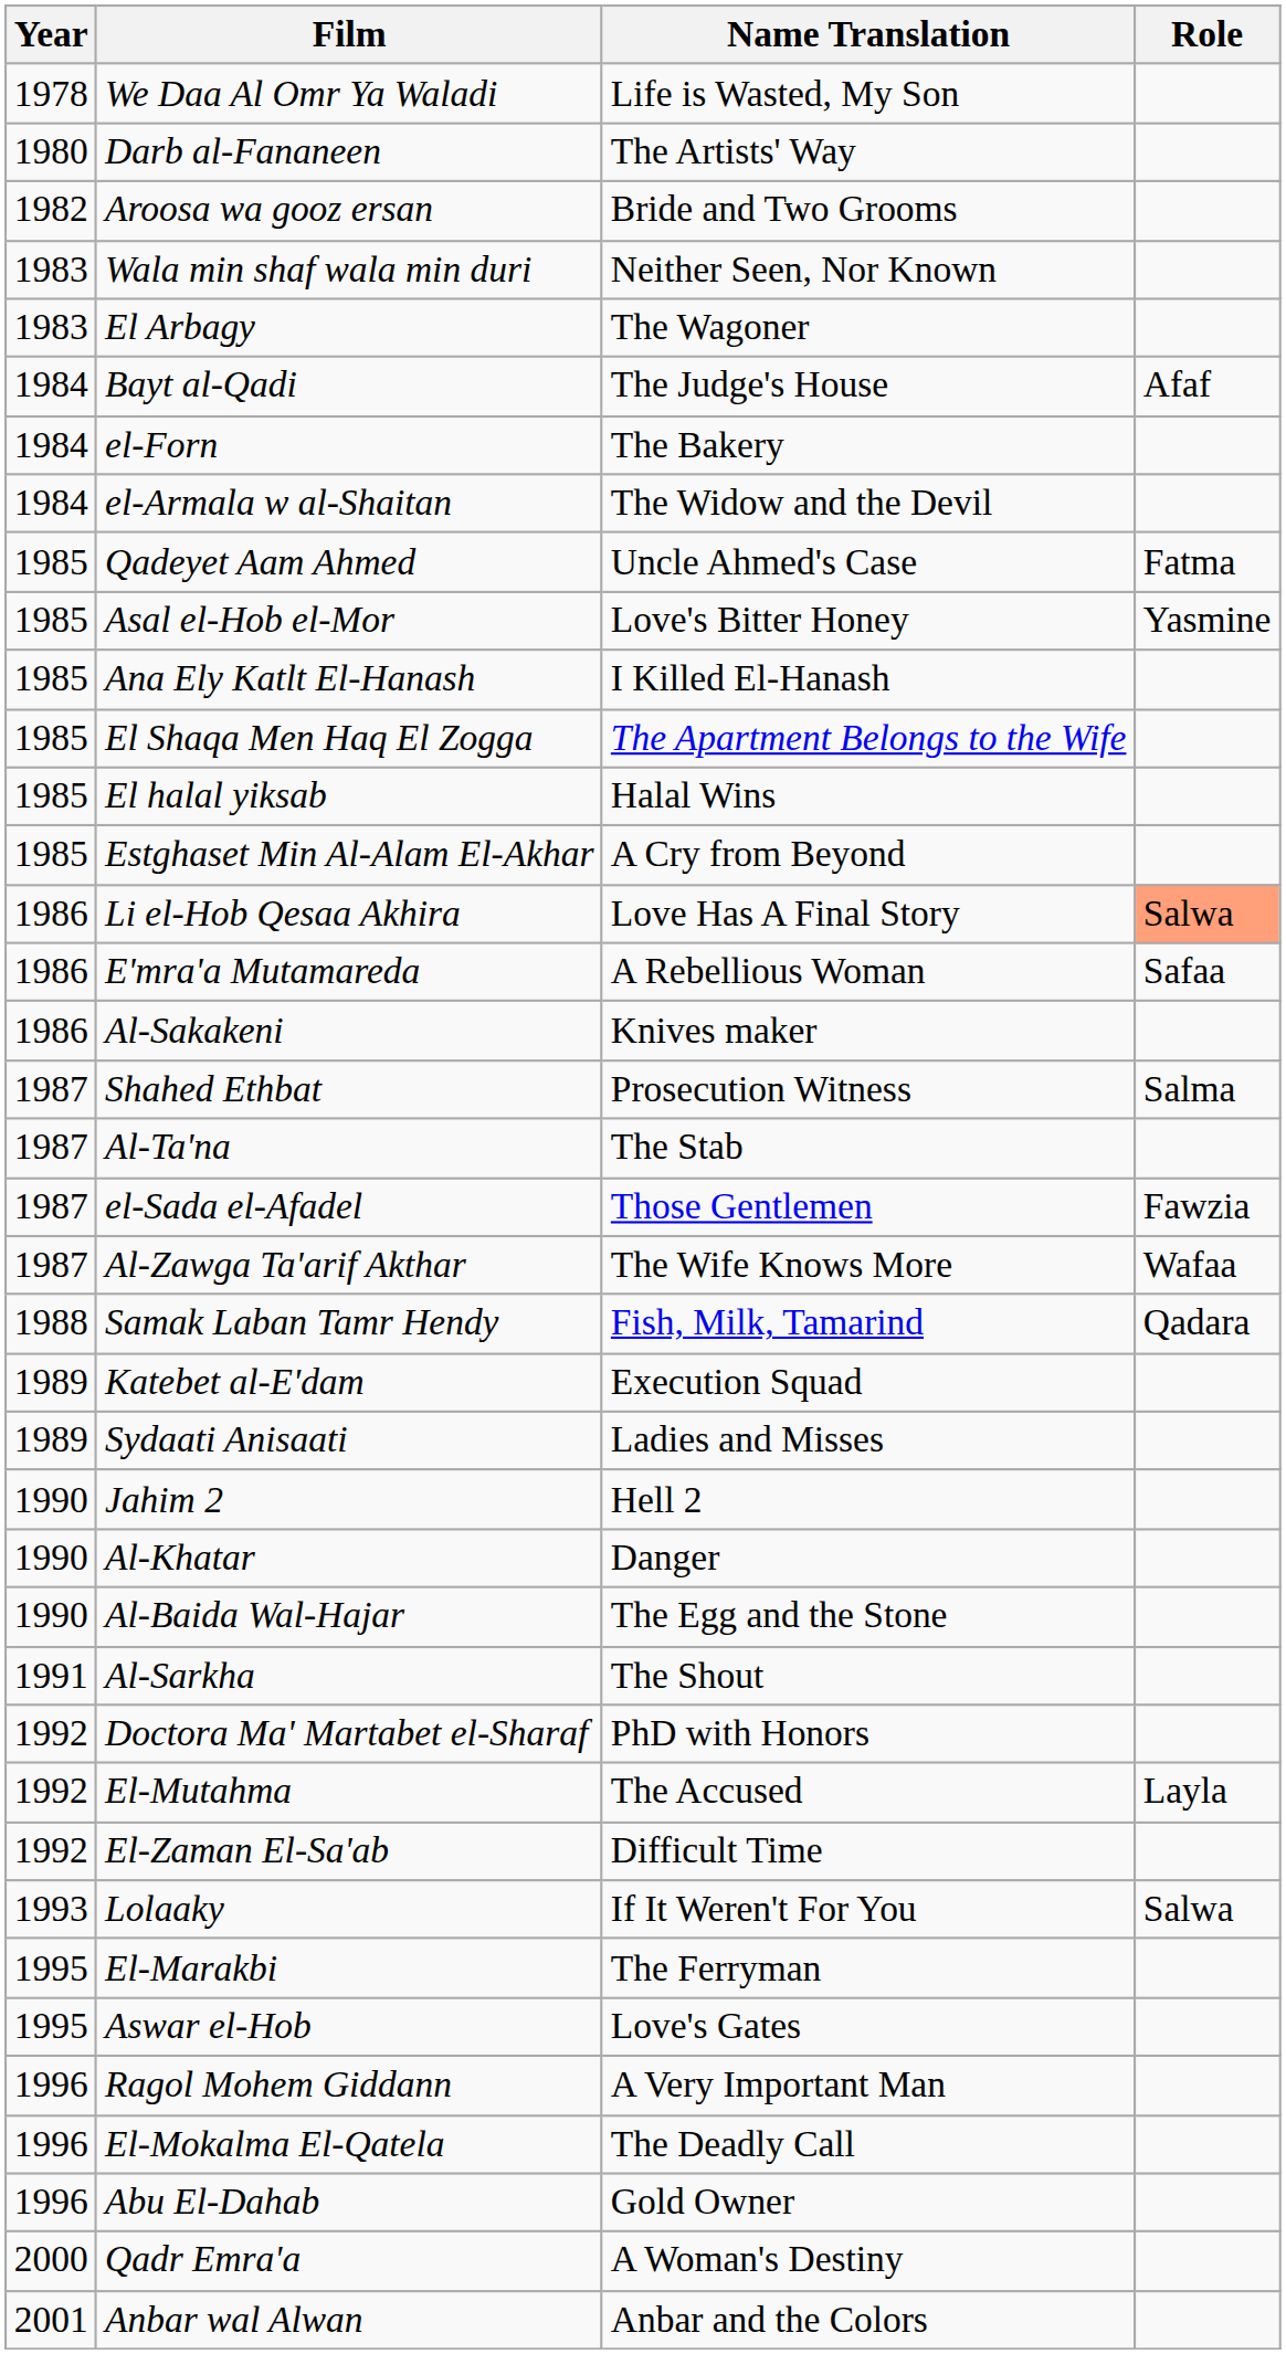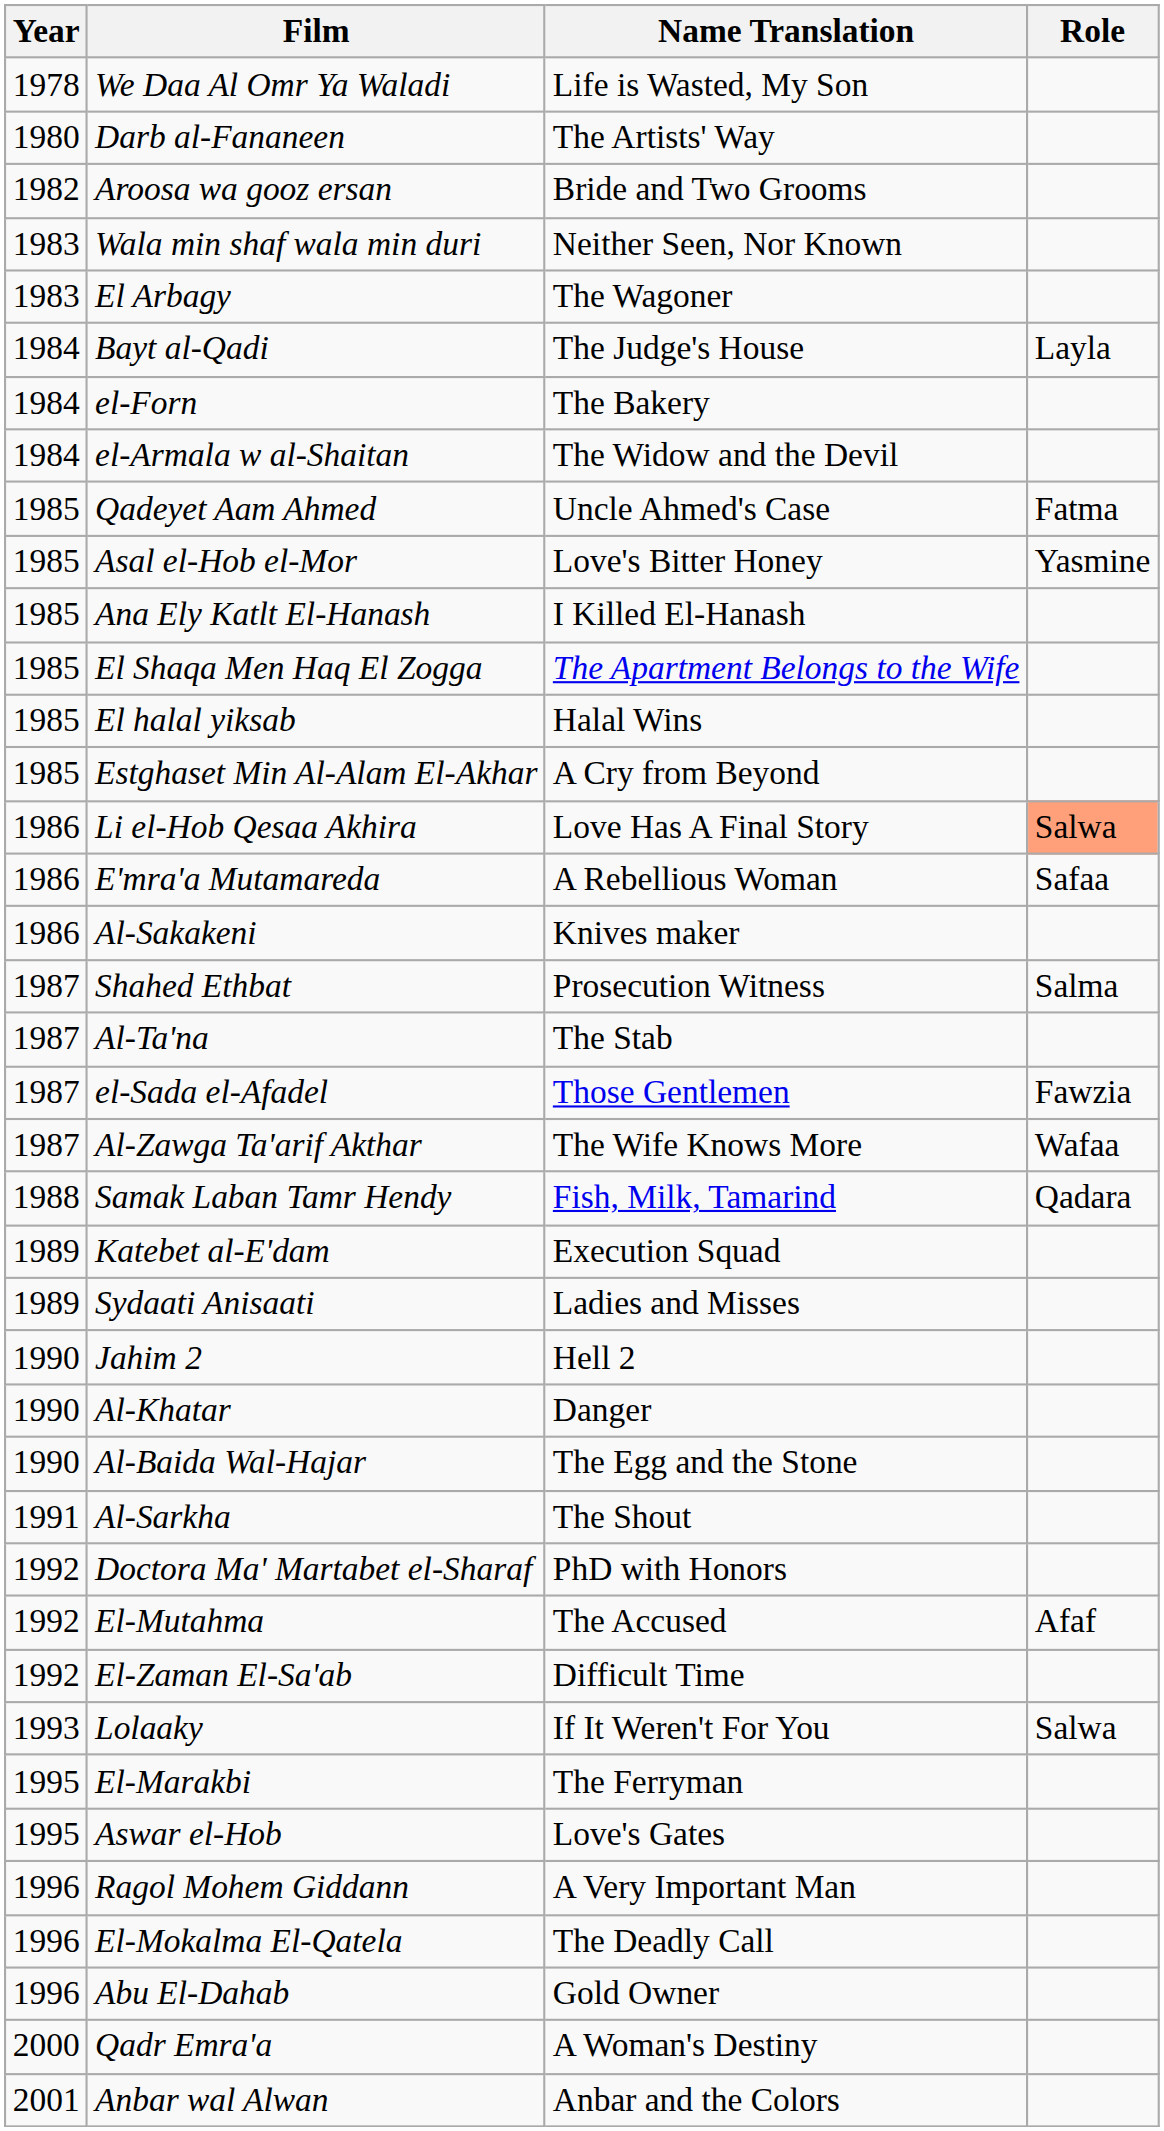Bayt al-Qadi | Role: Afaf -> Layla
El-Mutahma | Role: Layla -> Afaf
